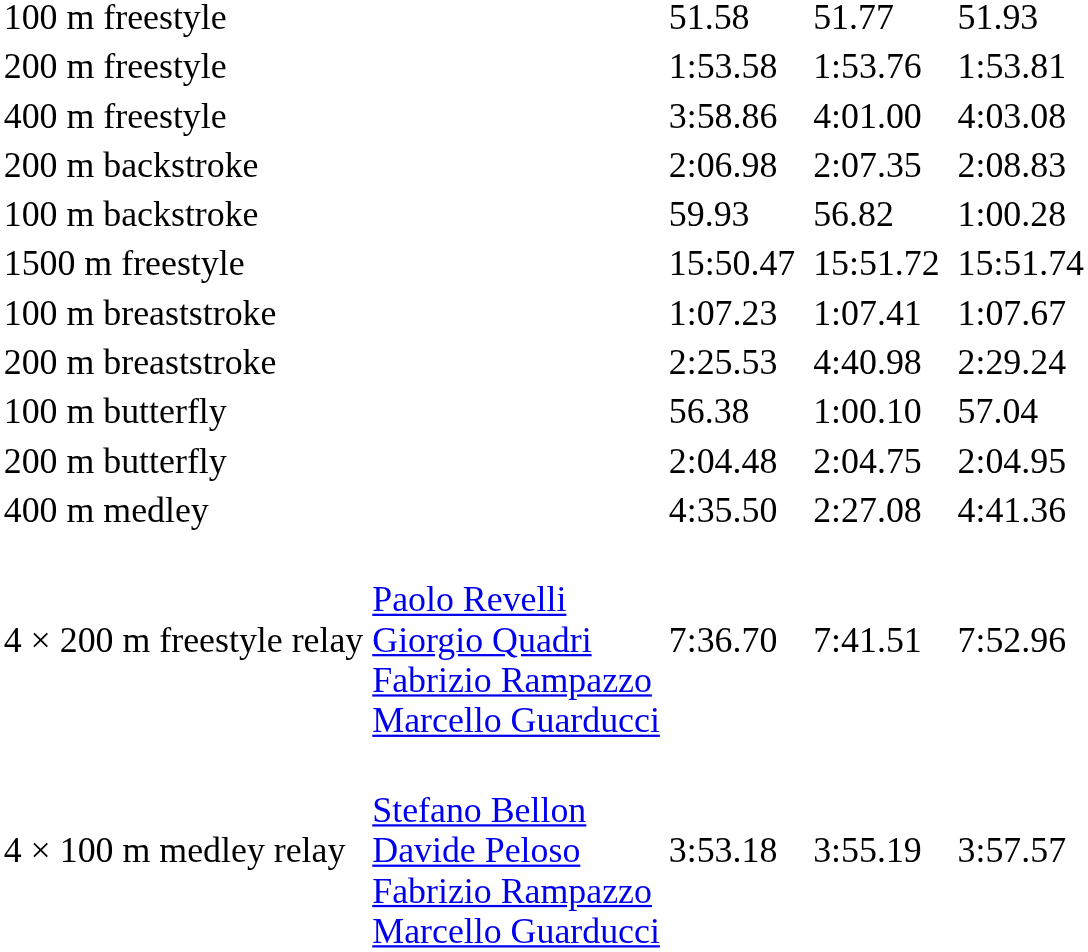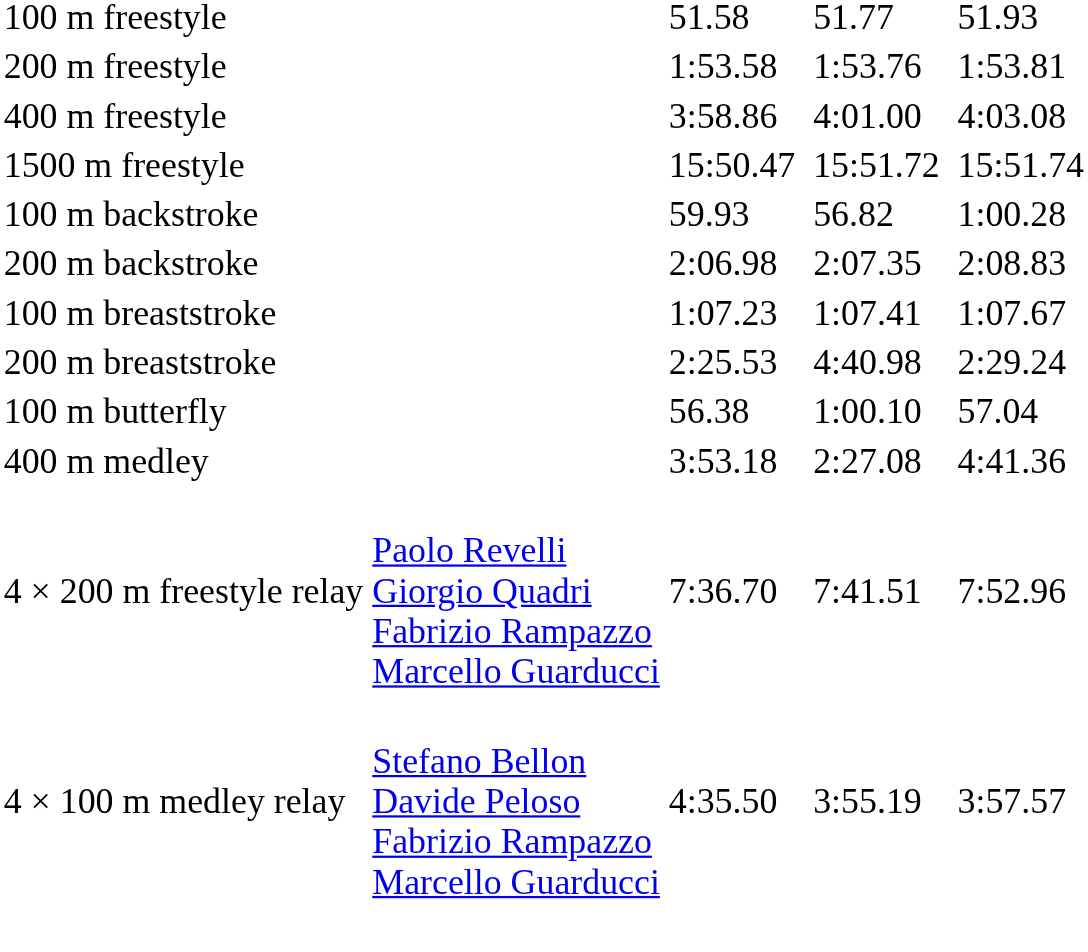rows swapped: 1500 m freestyle <-> 200 m backstroke
- row: 200 m butterfly | 2:04.48 | 2:04.75 | 2:04.95
400 m medley | column 3: 4:35.50 -> 3:53.18
4 × 100 m medley relay | column 3: 3:53.18 -> 4:35.50
